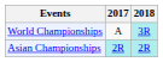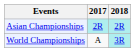rows swapped: Asian Championships <-> World Championships
